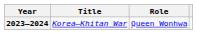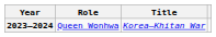columns swapped: Title <-> Role
